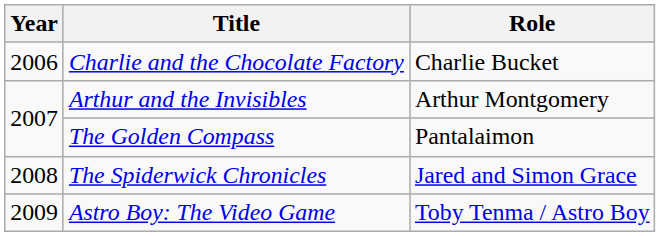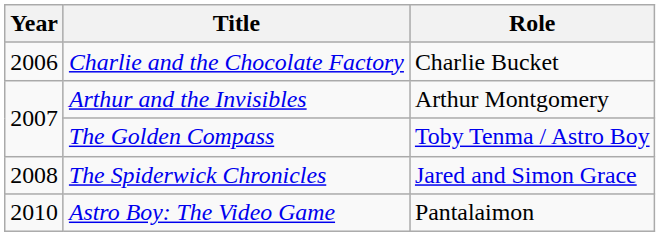The Golden Compass | Role: Pantalaimon -> Toby Tenma / Astro Boy
Astro Boy: The Video Game | Year: 2009 -> 2010
Astro Boy: The Video Game | Role: Toby Tenma / Astro Boy -> Pantalaimon
